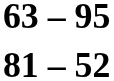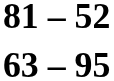rows swapped: 63 – 95 <-> 81 – 52
